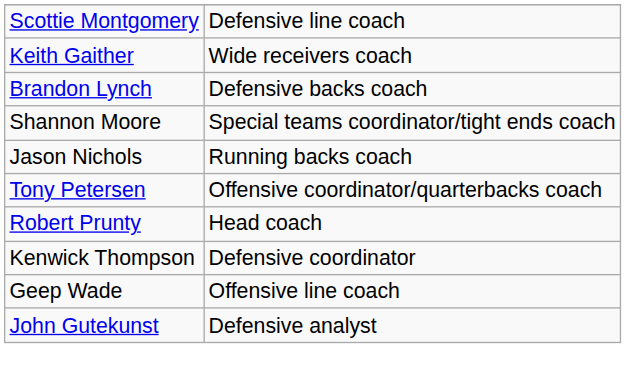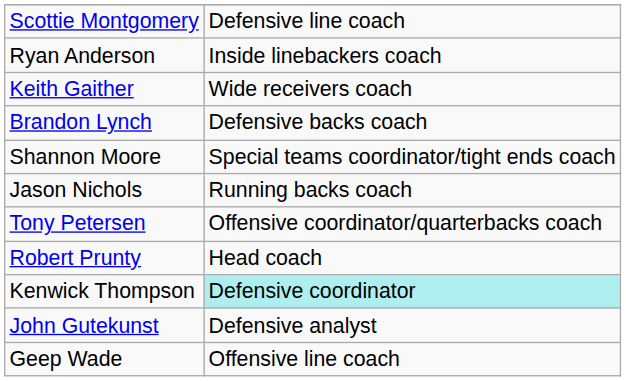+ row: Ryan Anderson | Inside linebackers coach
Kenwick Thompson | column 2: no background -> paleturquoise background
rows swapped: Geep Wade <-> John Gutekunst
